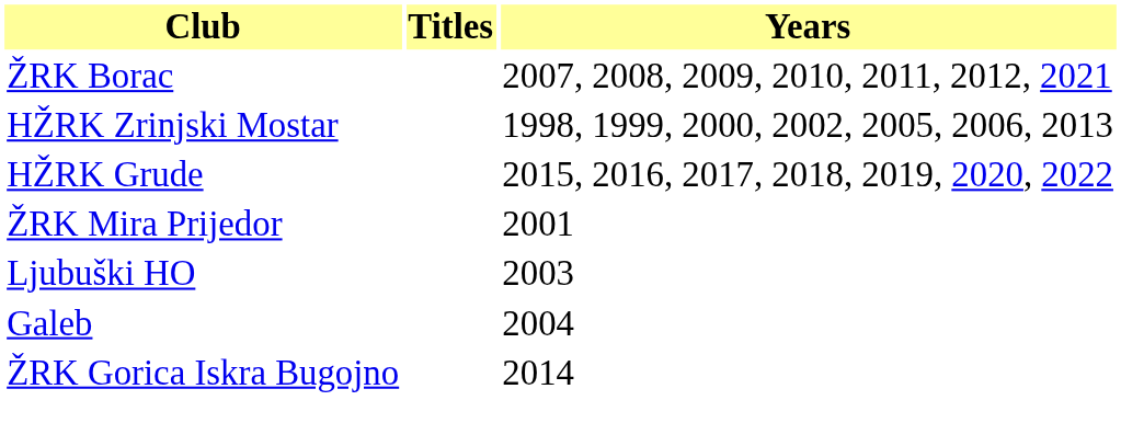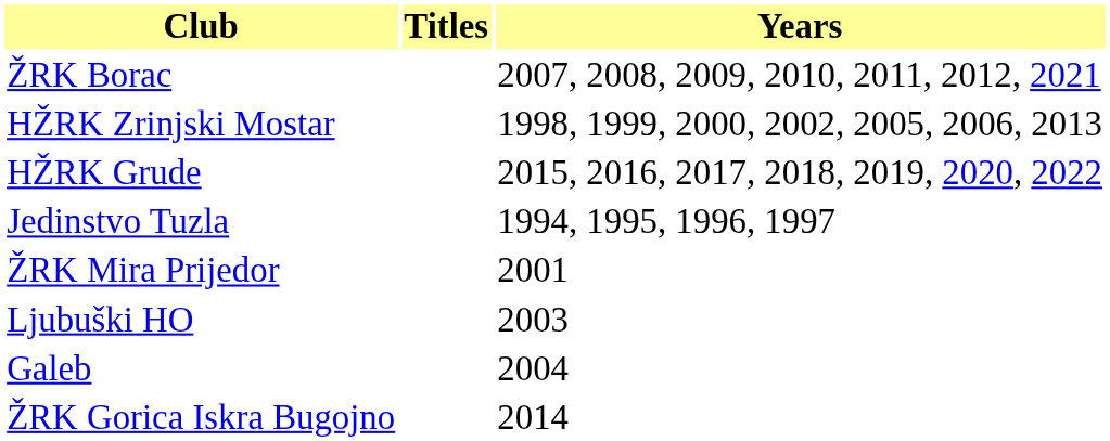+ row: Jedinstvo Tuzla | 1994, 1995, 1996, 1997
